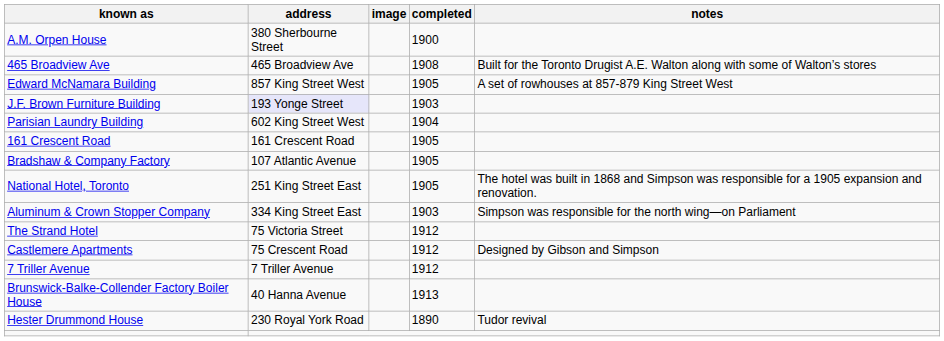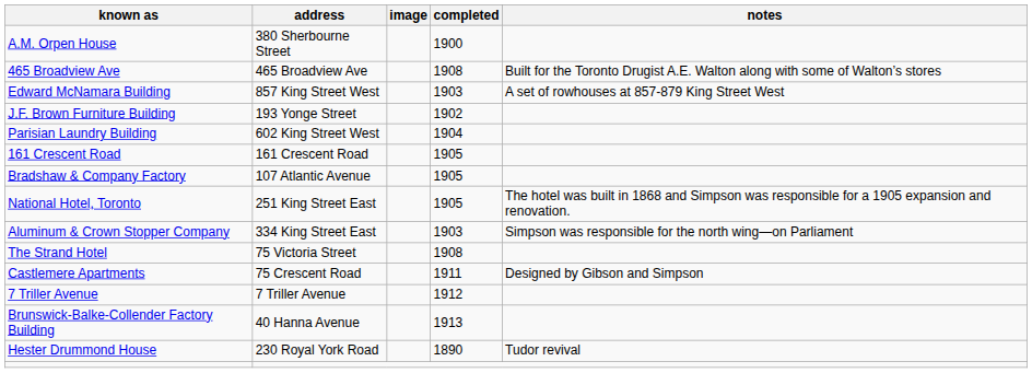Edward McNamara Building | completed: 1905 -> 1903
J.F. Brown Furniture Building | address: lavender background -> no background
J.F. Brown Furniture Building | completed: 1903 -> 1902
The Strand Hotel | completed: 1912 -> 1908
Castlemere Apartments | completed: 1912 -> 1911
- row: Brunswick-Balke-Collender Factory Boiler House | 40 Hanna Avenue | 1913
+ row: Brunswick-Balke-Collender Factory Building | 40 Hanna Avenue | 1913
